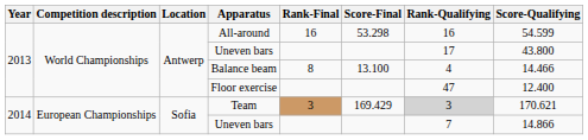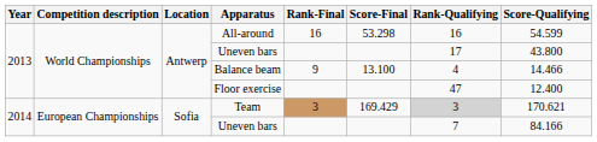Balance beam | Rank-Final: 8 -> 9
2014 / Uneven bars | Score-Qualifying: 14.866 -> 84.166
